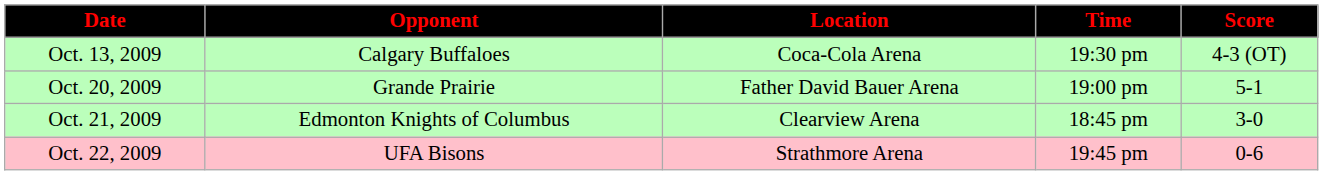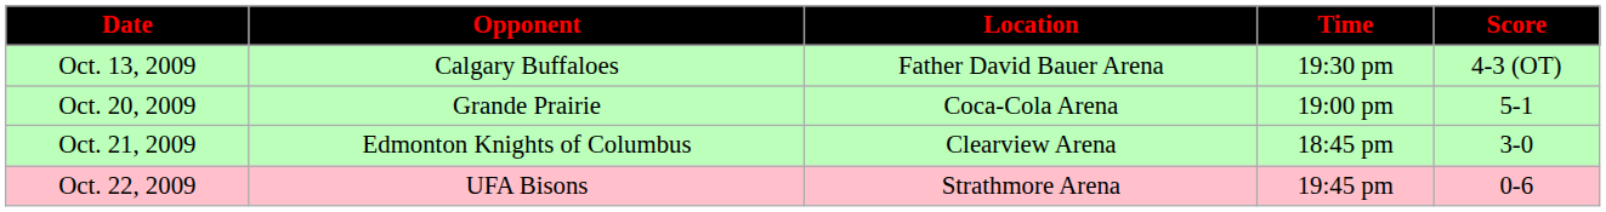Oct. 13, 2009 | Location: Coca-Cola Arena -> Father David Bauer Arena
Oct. 20, 2009 | Location: Father David Bauer Arena -> Coca-Cola Arena
